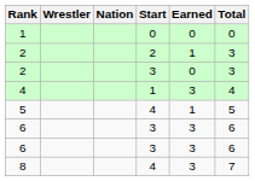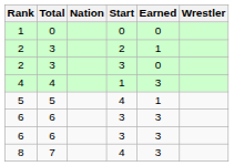columns swapped: Wrestler <-> Total
